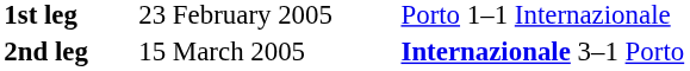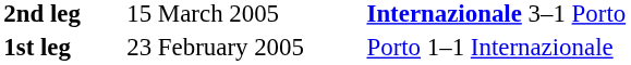rows swapped: 1st leg <-> 2nd leg
